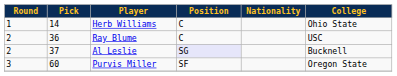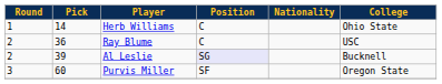Al Leslie | Pick: 37 -> 39
